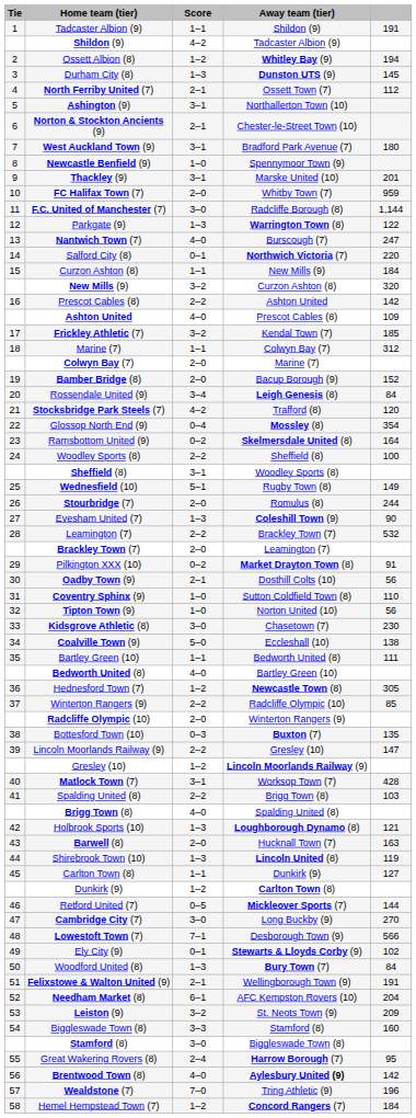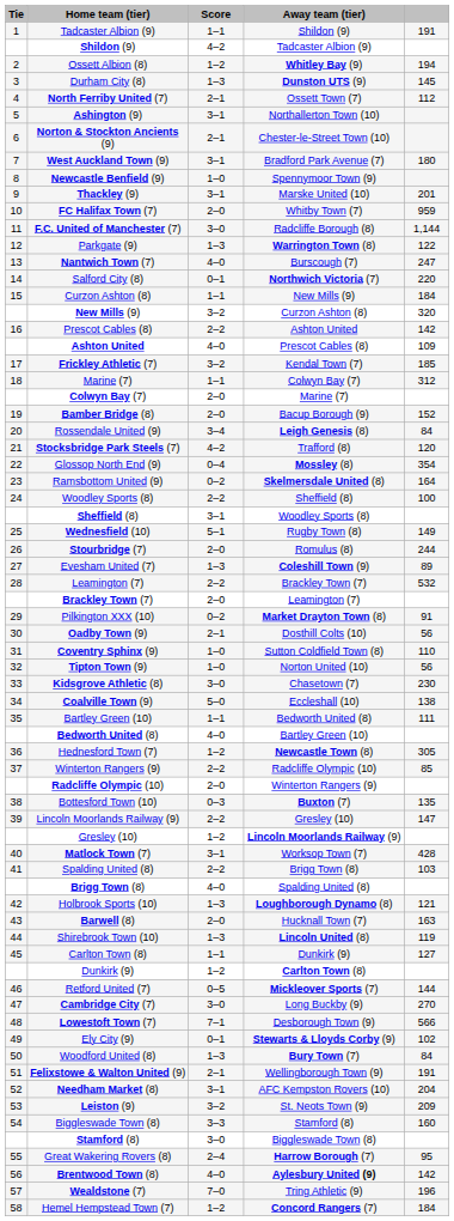Evesham United (7) | column 5: 90 -> 89
Needham Market (8) | Score: 6–1 -> 3–1
